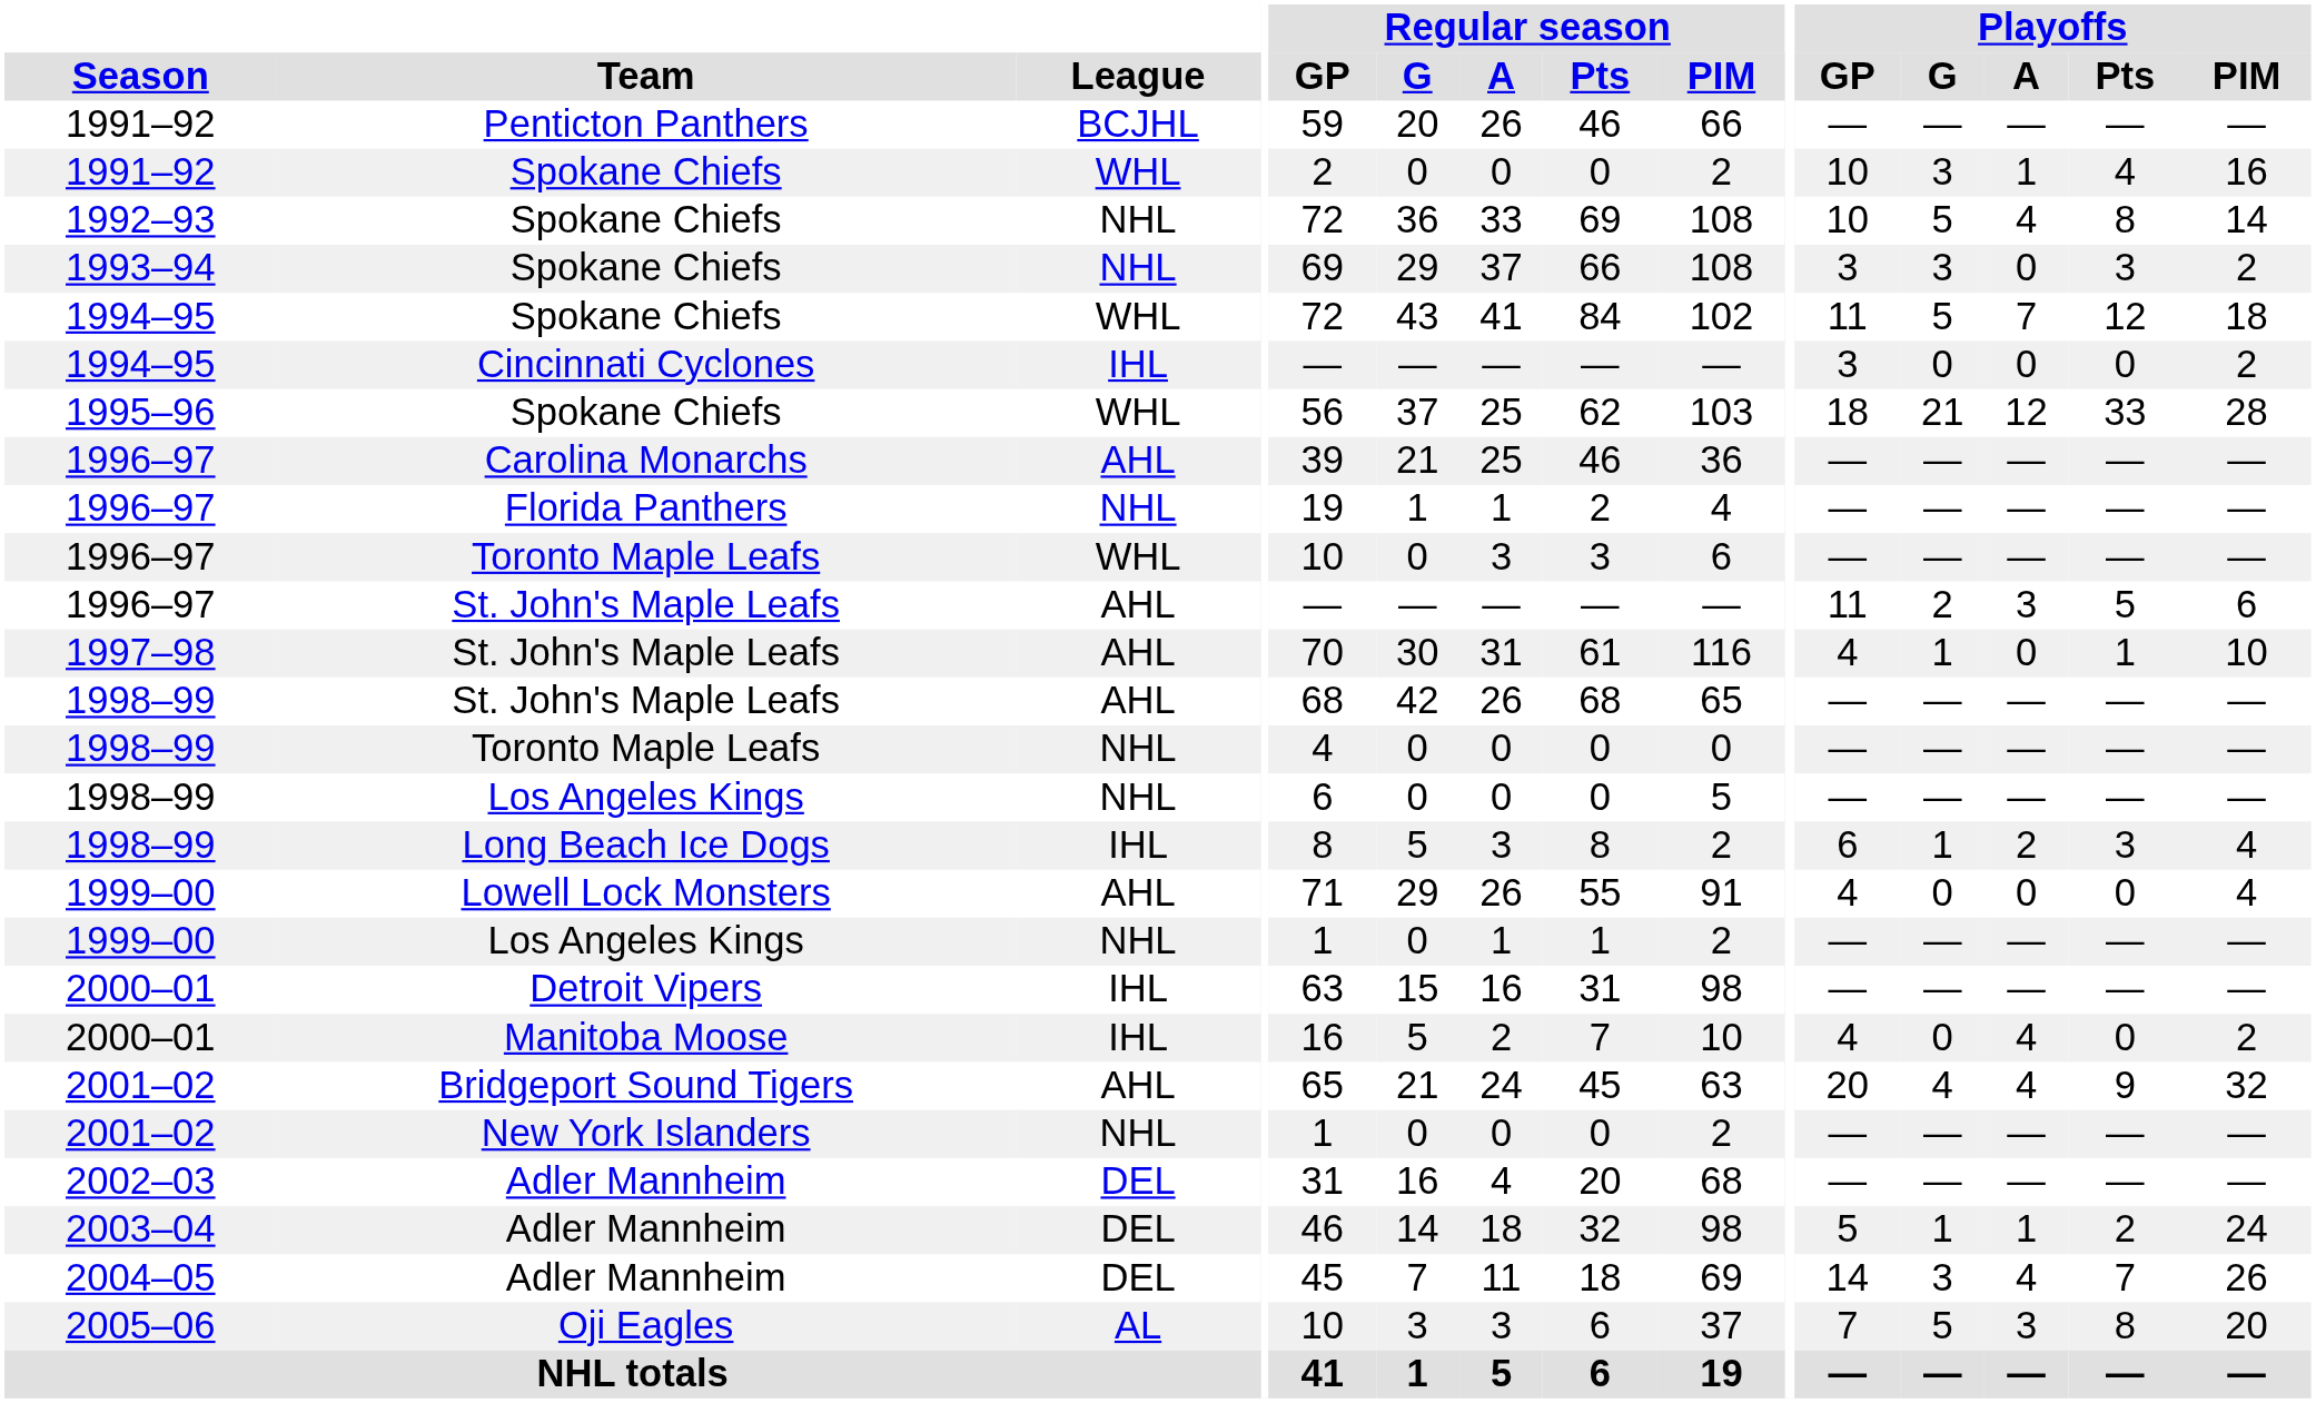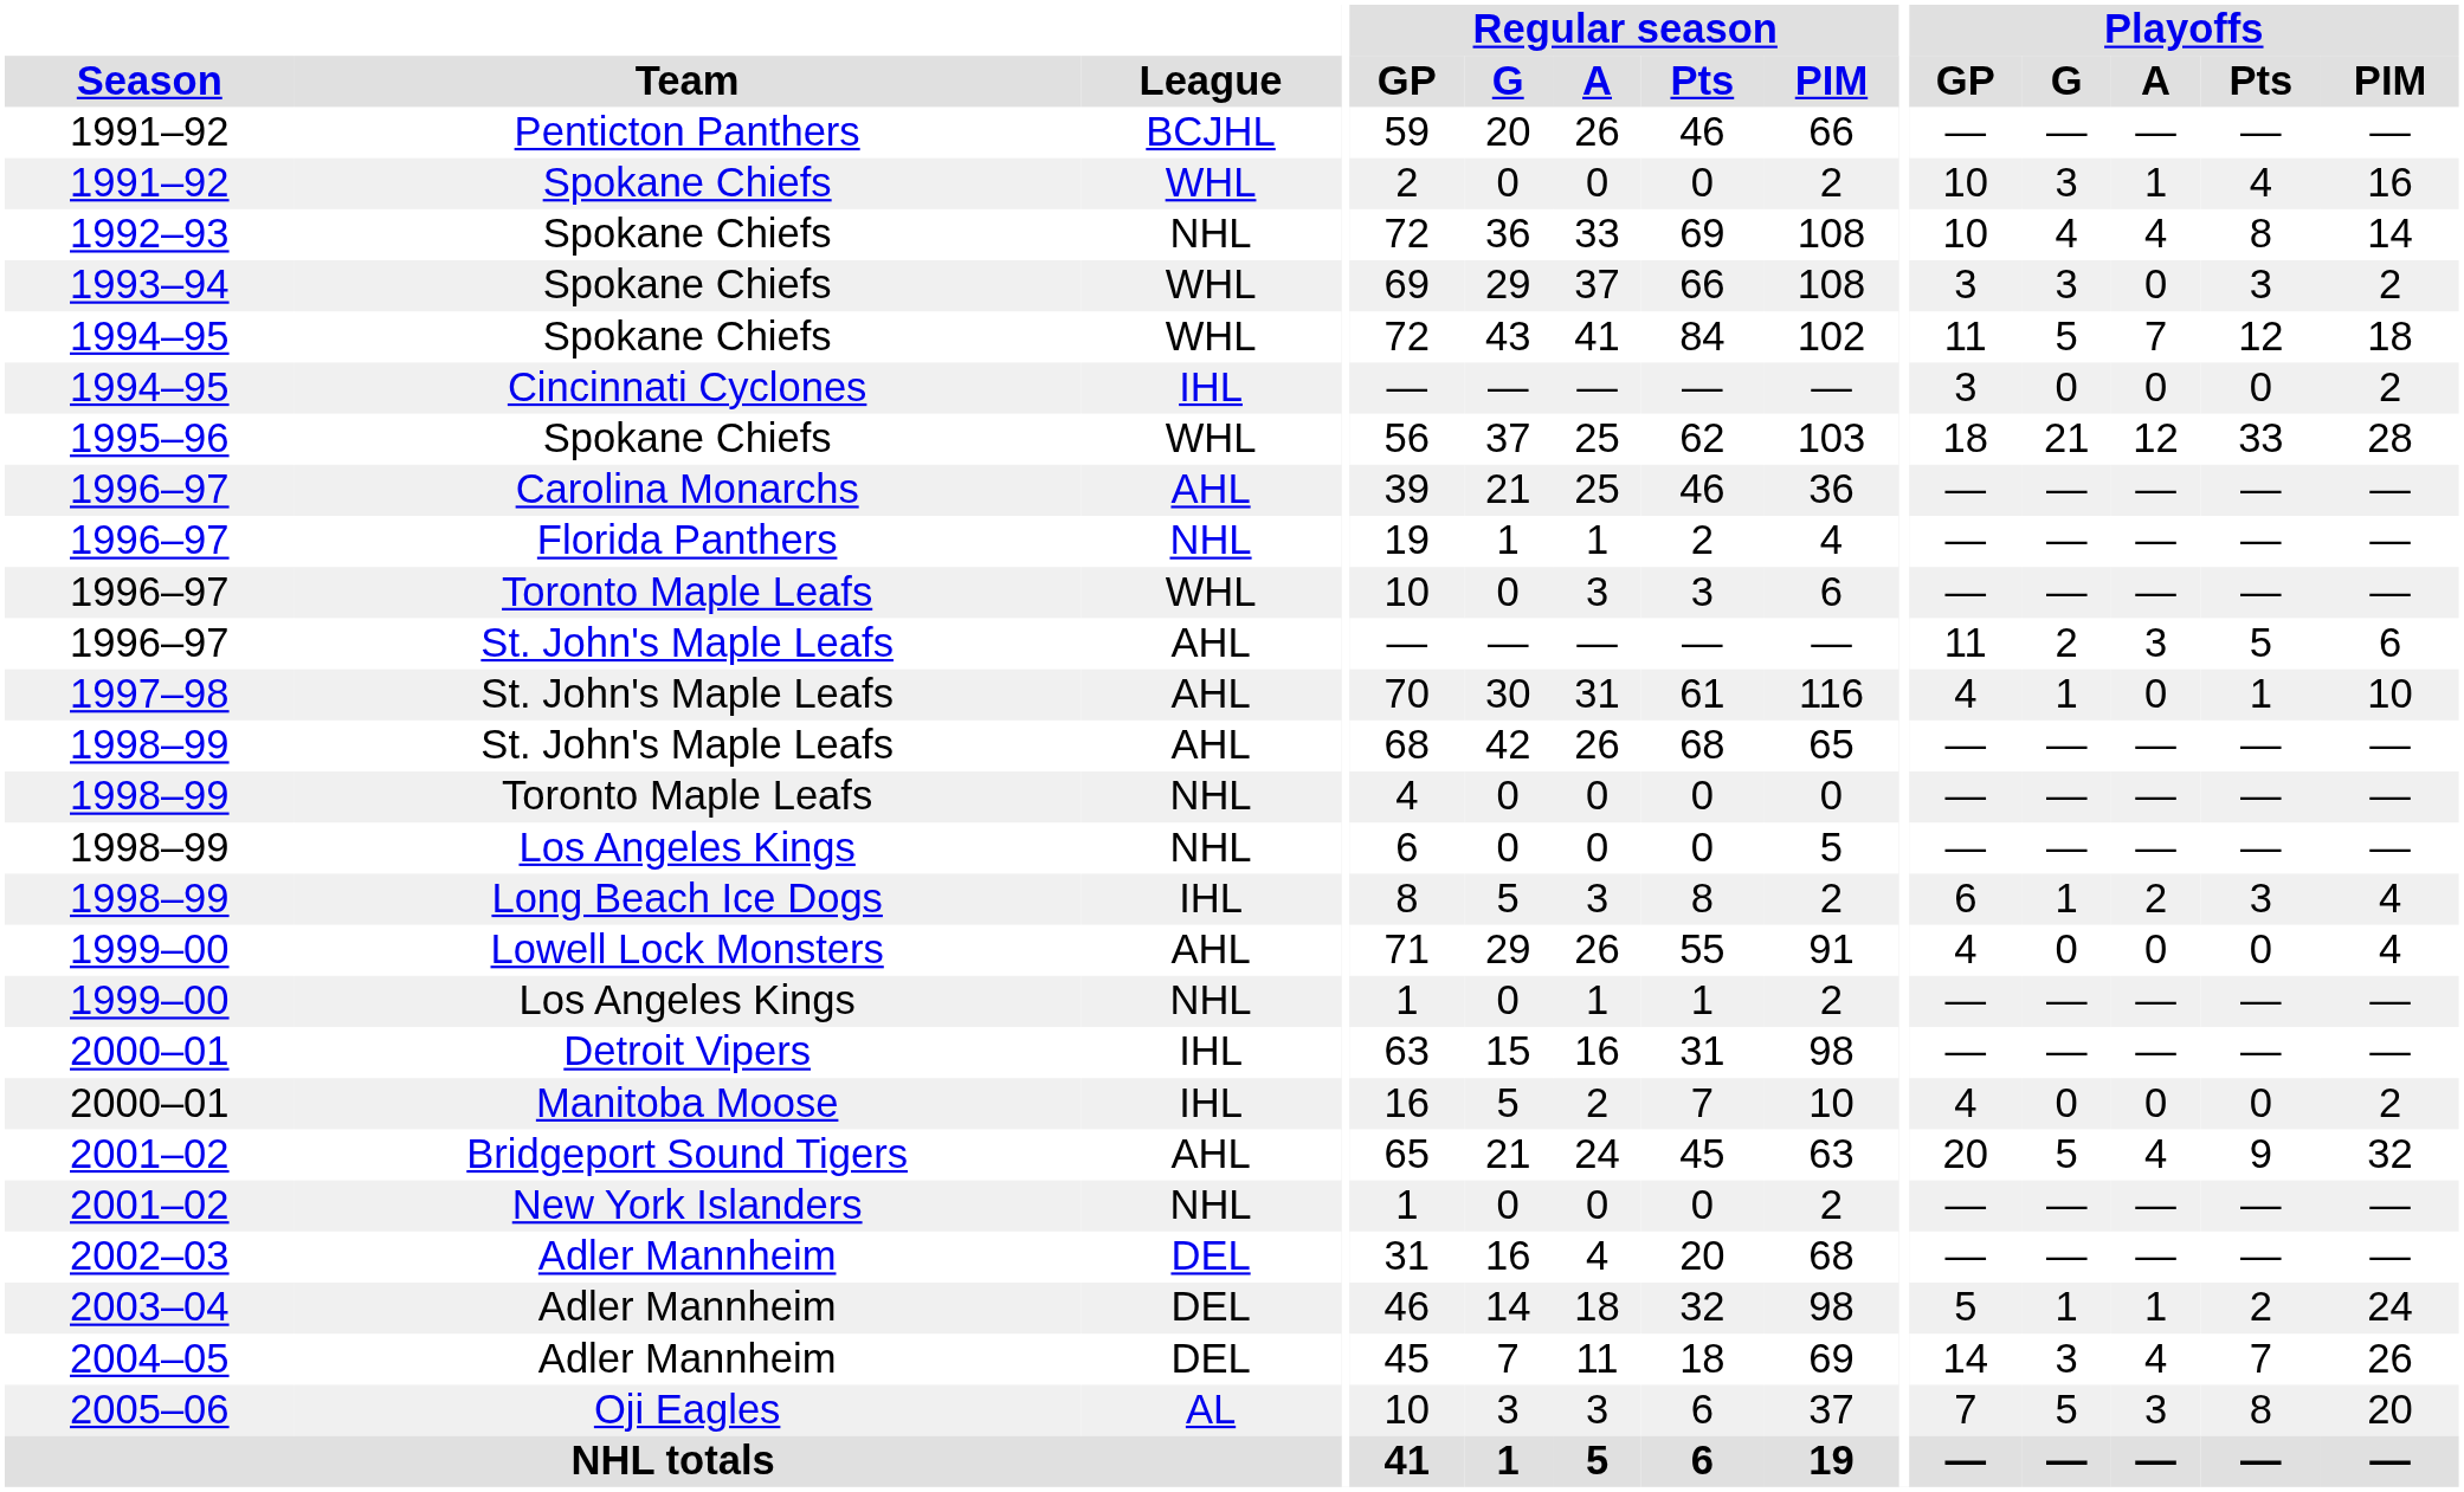1992–93 / Spokane Chiefs | Playoffs / G: 5 -> 4
1993–94 / Spokane Chiefs | League: NHL -> WHL
Manitoba Moose | Playoffs / A: 4 -> 0
Bridgeport Sound Tigers | Playoffs / G: 4 -> 5
